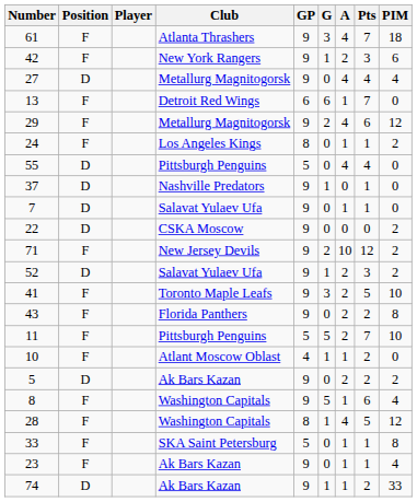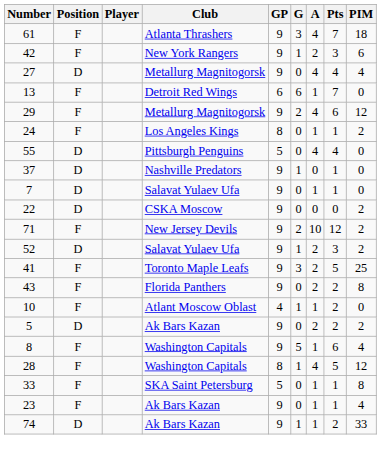41 | PIM: 10 -> 25
- row: 11 | F | Pittsburgh Penguins | 5 | 5 | 2 | 7 | 10
